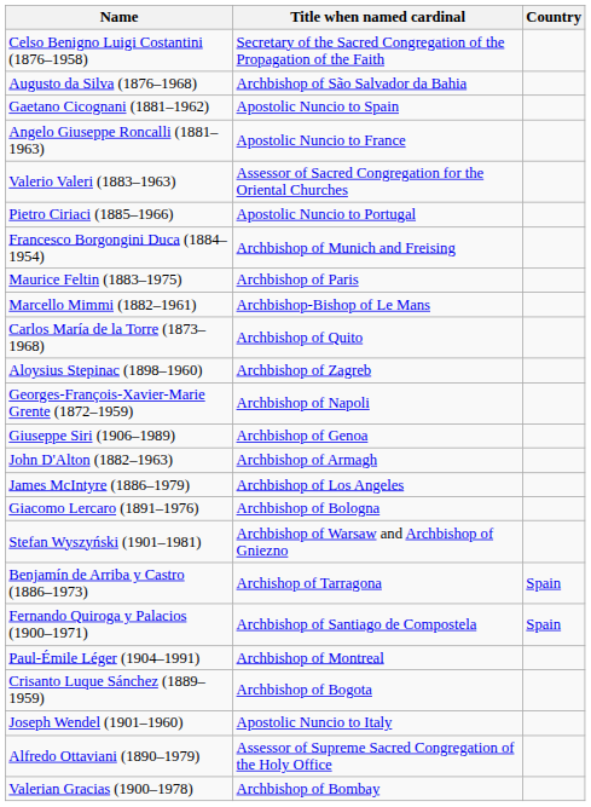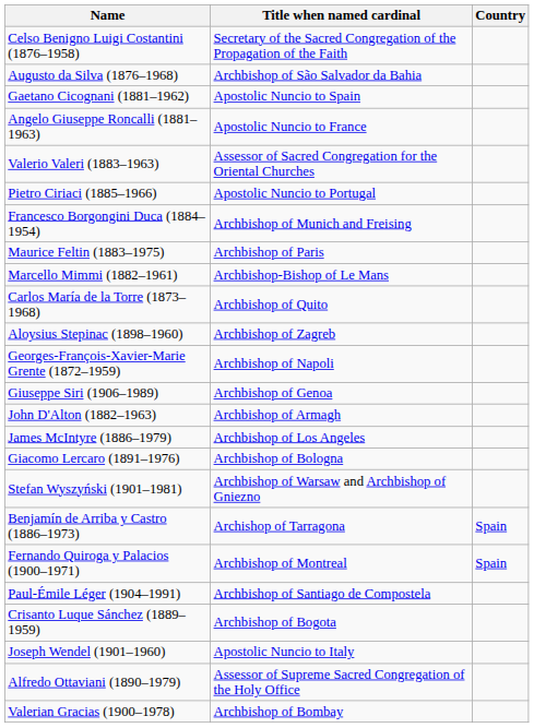Fernando Quiroga y Palacios (1900–1971) | Title when named cardinal: Archbishop of Santiago de Compostela -> Archbishop of Montreal
Paul-Émile Léger (1904–1991) | Title when named cardinal: Archbishop of Montreal -> Archbishop of Santiago de Compostela
